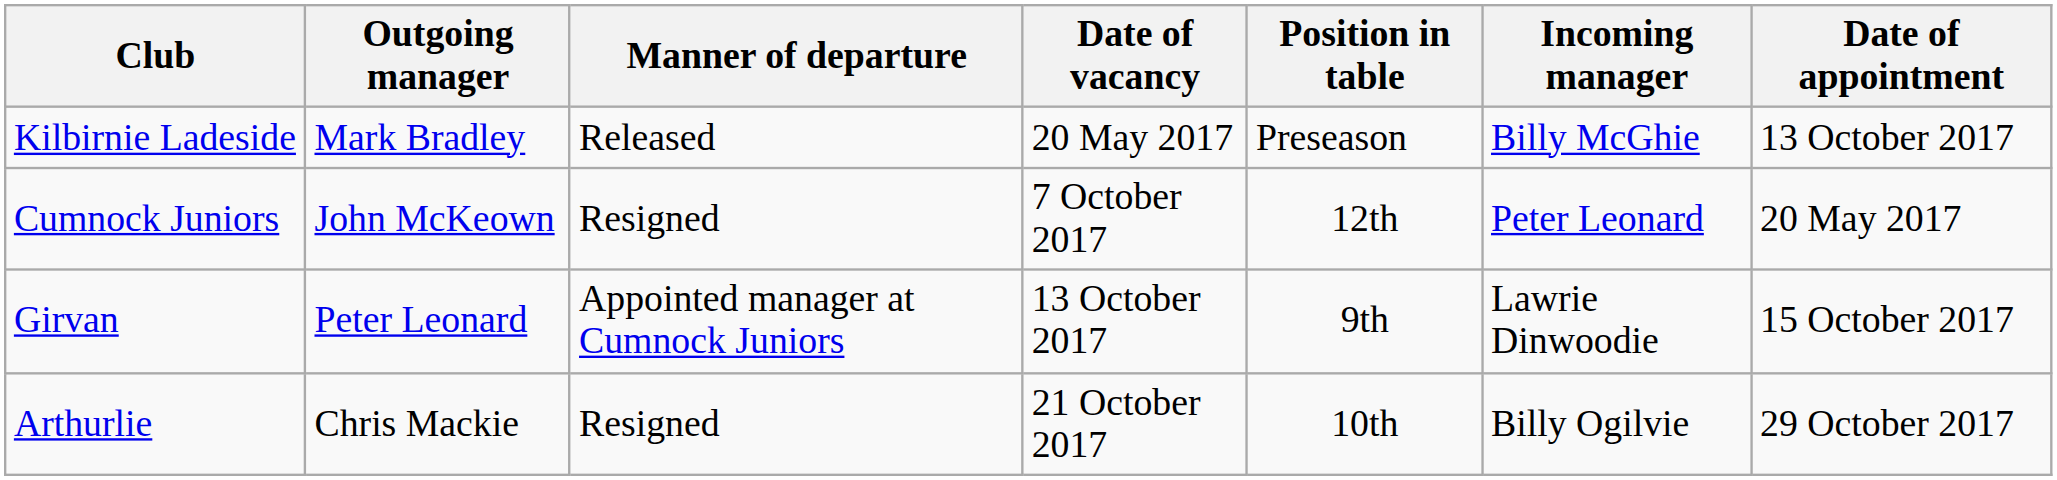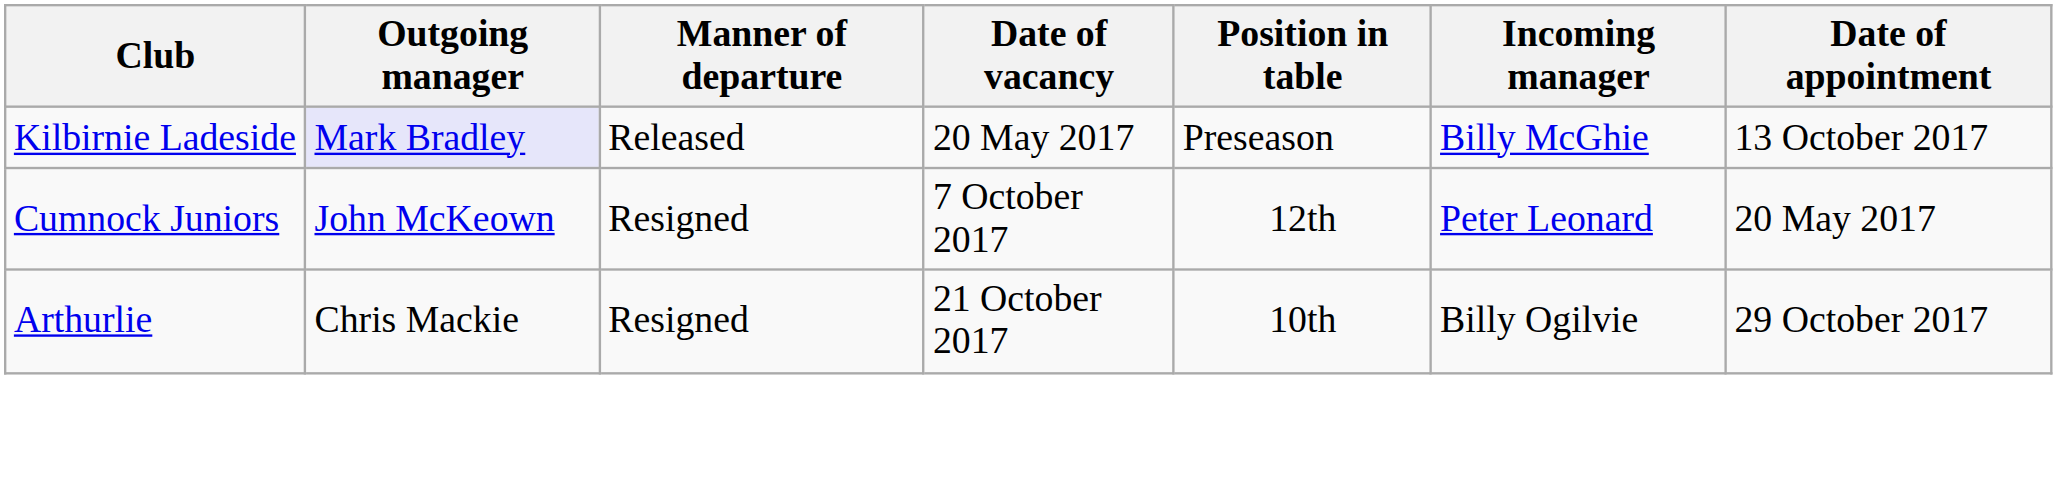Kilbirnie Ladeside | Outgoing manager: no background -> lavender background
- row: Girvan | Peter Leonard | Appointed manager at Cumnock Juniors | 13 October 2017 | 9th | Lawrie Dinwoodie | 15 October 2017
